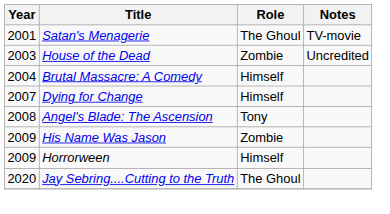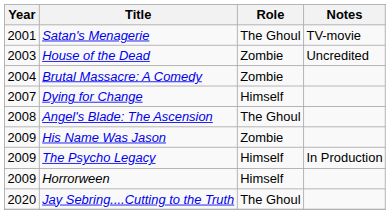Brutal Massacre: A Comedy | Role: Himself -> Zombie
Angel's Blade: The Ascension | Role: Tony -> The Ghoul
+ row: 2009 | The Psycho Legacy | Himself | In Production
